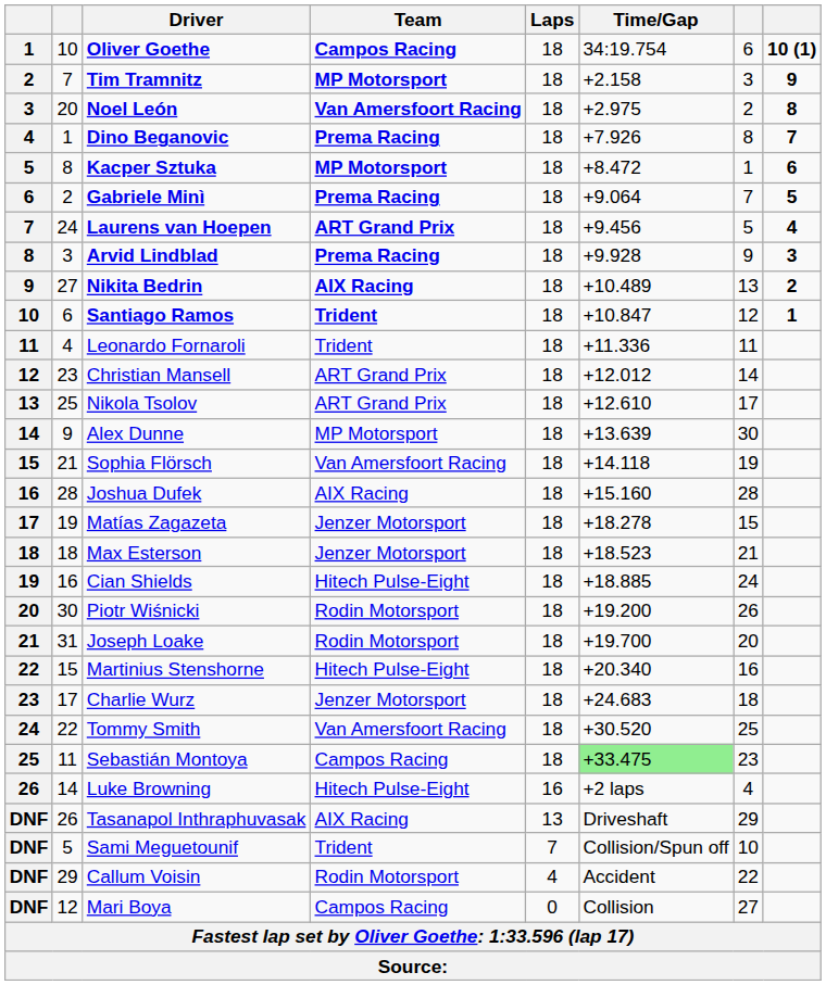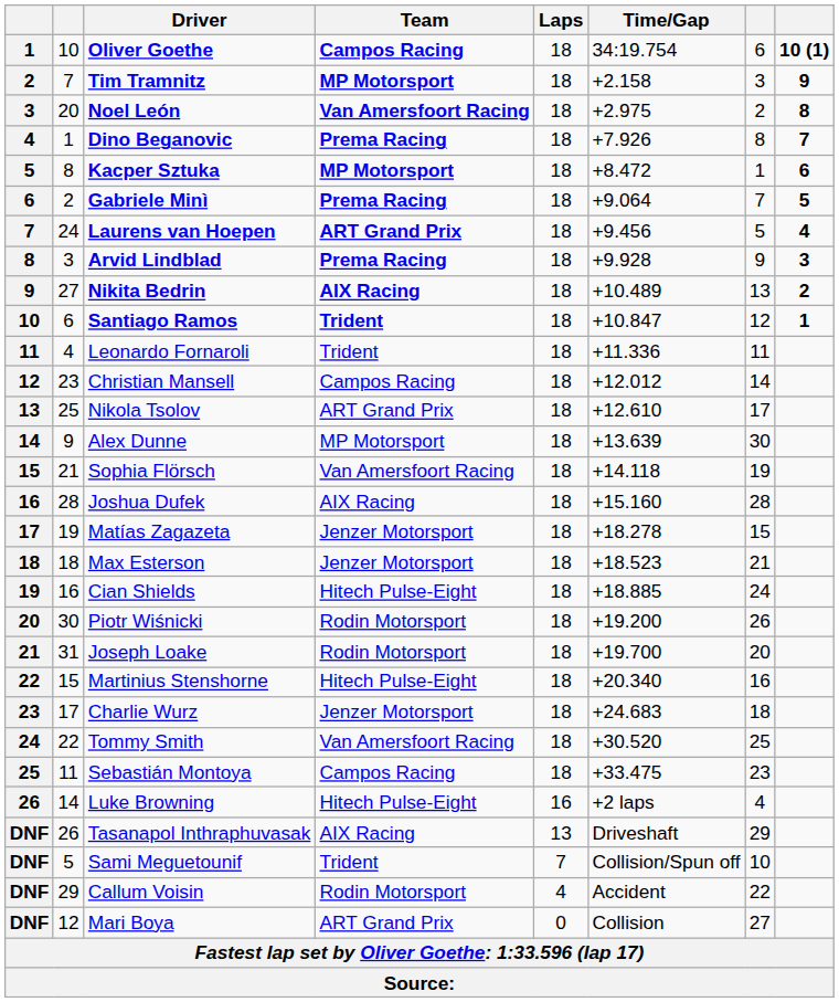Christian Mansell | Team: ART Grand Prix -> Campos Racing
Sebastián Montoya | Time/Gap: lightgreen background -> no background
Mari Boya | Team: Campos Racing -> ART Grand Prix
